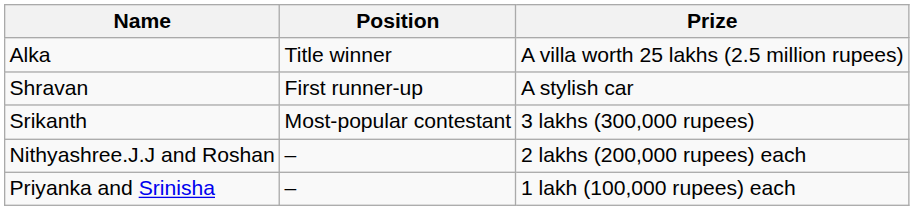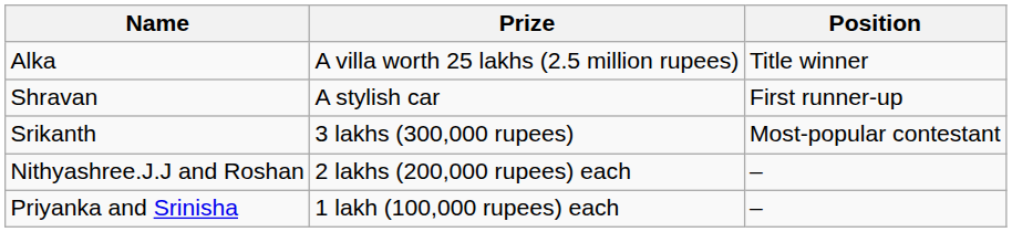columns swapped: Position <-> Prize
